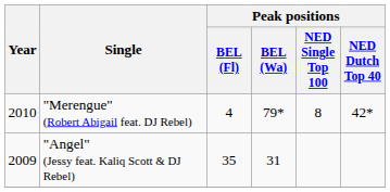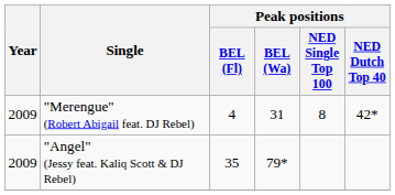"Merengue" (Robert Abigail feat. DJ Rebel) | Year: 2010 -> 2009
"Merengue" (Robert Abigail feat. DJ Rebel) | Peak positions / BEL (Wa): 79* -> 31
"Angel" (Jessy feat. Kaliq Scott & DJ Rebel) | Peak positions / BEL (Wa): 31 -> 79*
